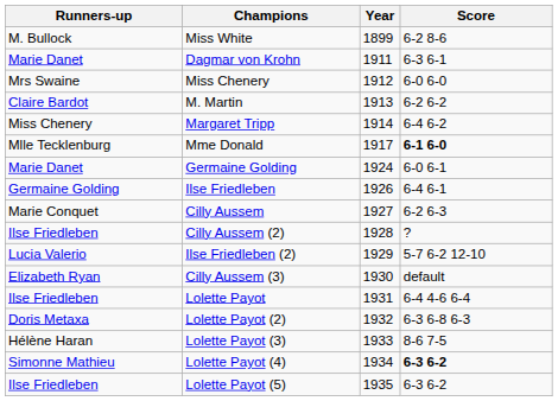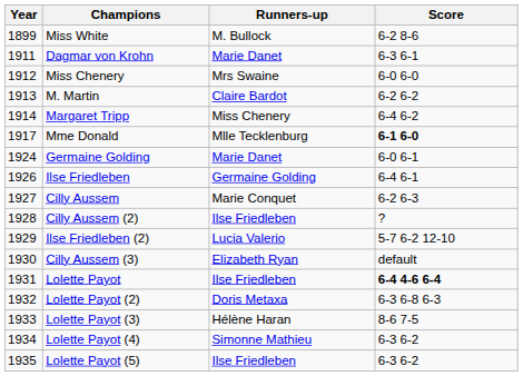columns swapped: Year <-> Runners-up
Lolette Payot | Score: normal -> bold
Lolette Payot (4) | Score: bold -> normal
